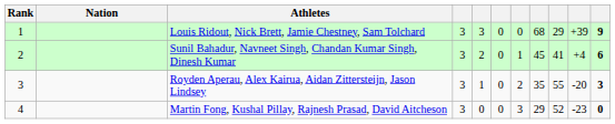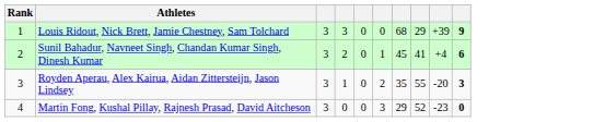- column: Nation
